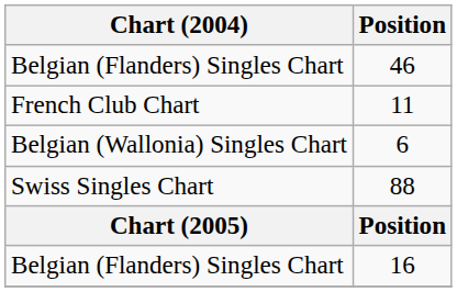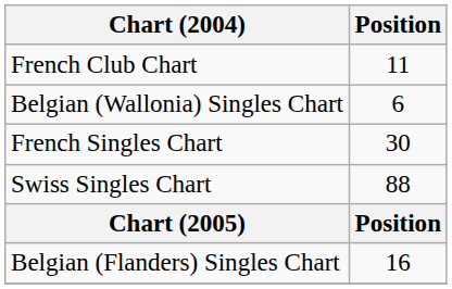- row: Belgian (Flanders) Singles Chart | 46
+ row: French Singles Chart | 30
